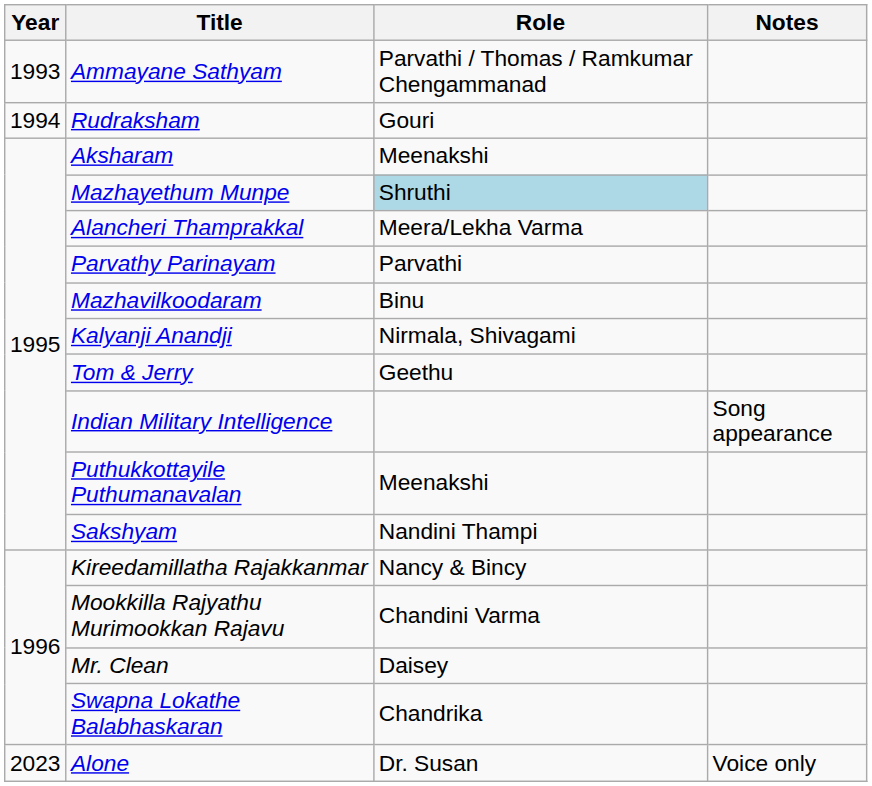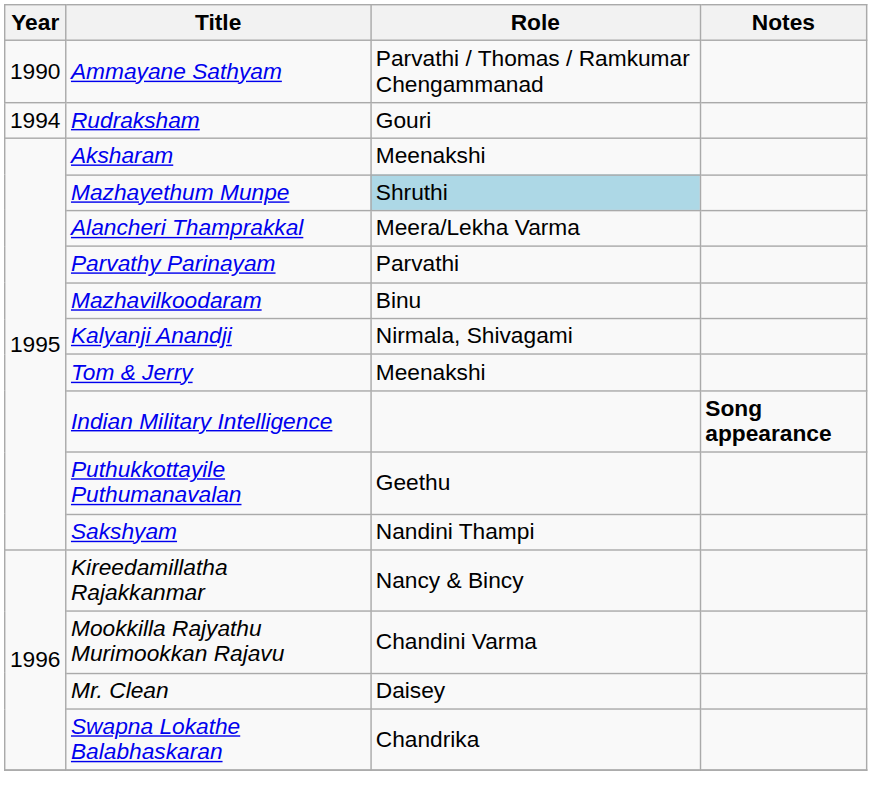Ammayane Sathyam | Year: 1993 -> 1990
Tom & Jerry | Role: Geethu -> Meenakshi
Indian Military Intelligence | Notes: normal -> bold
Puthukkottayile Puthumanavalan | Role: Meenakshi -> Geethu
- row: 2023 | Alone | Dr. Susan | Voice only
